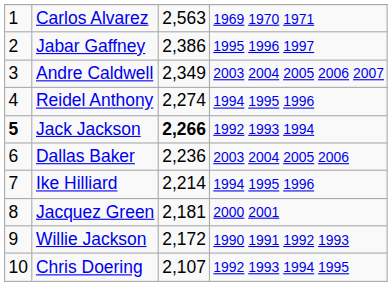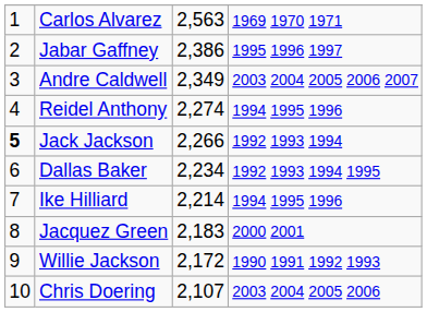Jack Jackson | column 3: bold -> normal
Dallas Baker | column 3: 2,236 -> 2,234
Dallas Baker | column 4: 2003 2004 2005 2006 -> 1992 1993 1994 1995
Jacquez Green | column 3: 2,181 -> 2,183
Chris Doering | column 4: 1992 1993 1994 1995 -> 2003 2004 2005 2006
